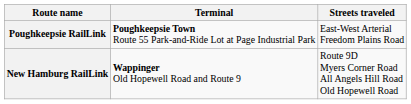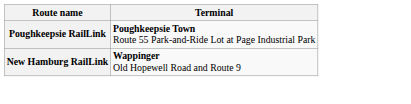- column: Streets traveled | East-West Arterial Freedom Plains Road | Route 9D Myers Corner Road All Angels Hill Road Old Hopewell Road
